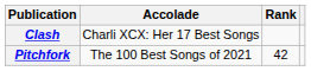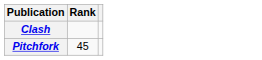- column: Accolade | Charli XCX: Her 17 Best Songs | The 100 Best Songs of 2021
Pitchfork | Rank: 42 -> 45
